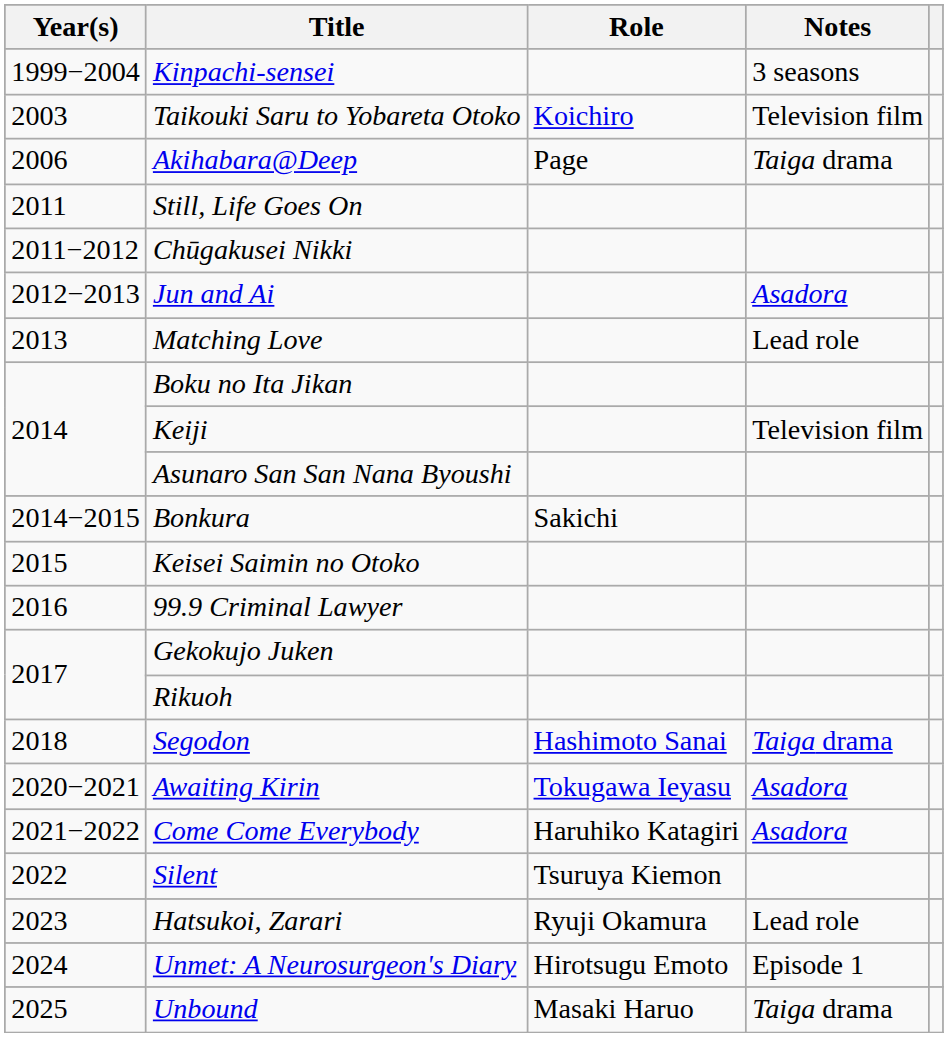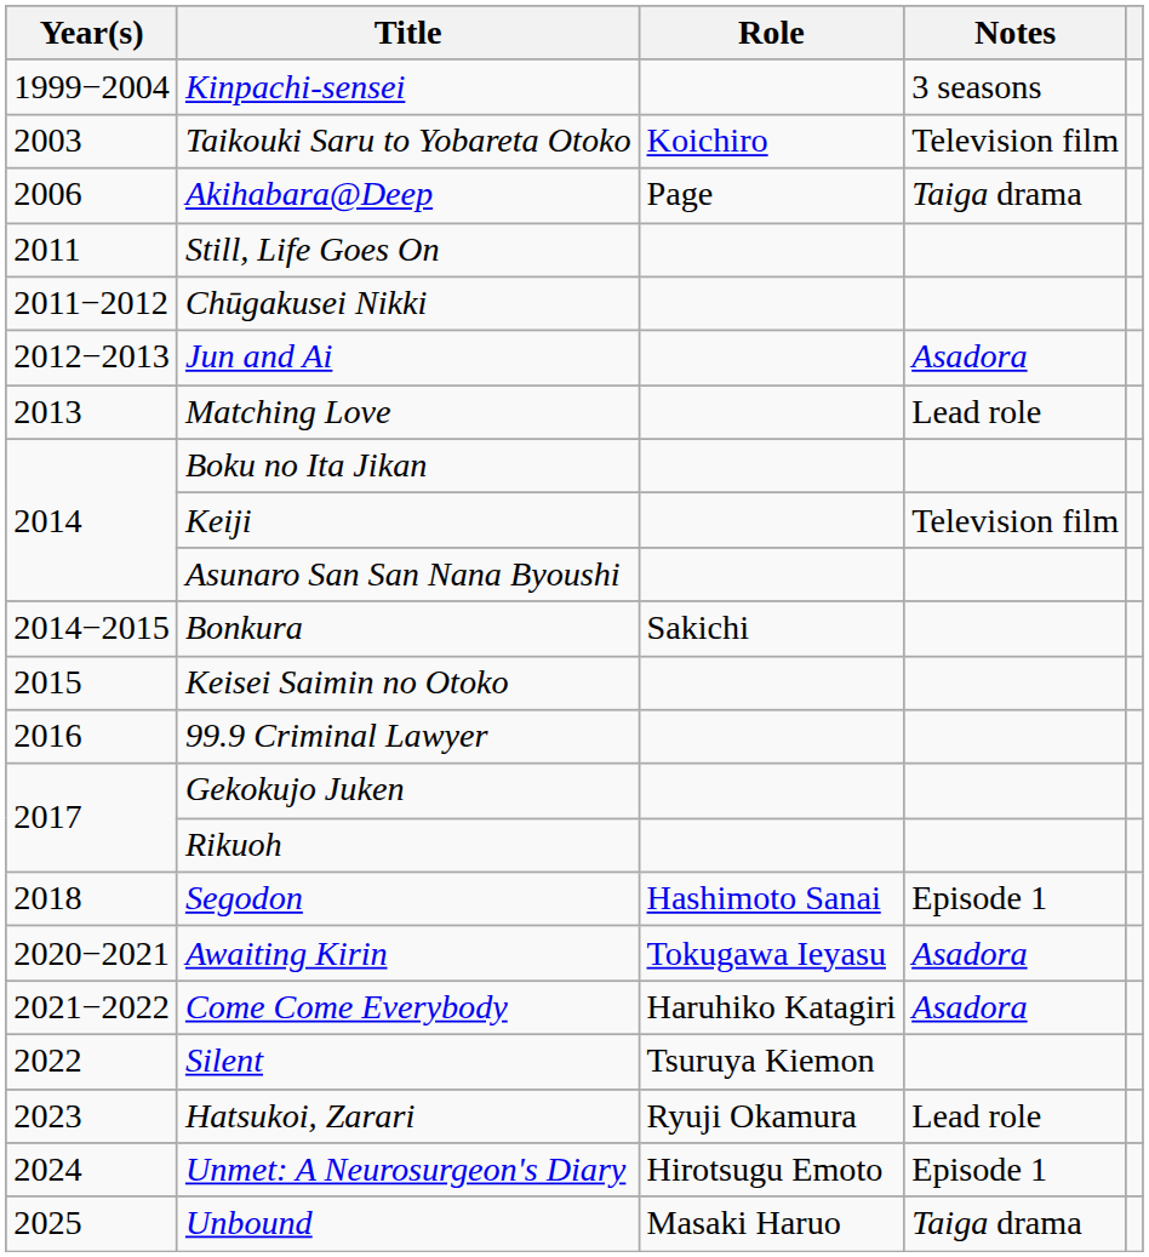Segodon | Notes: Taiga drama -> Episode 1
